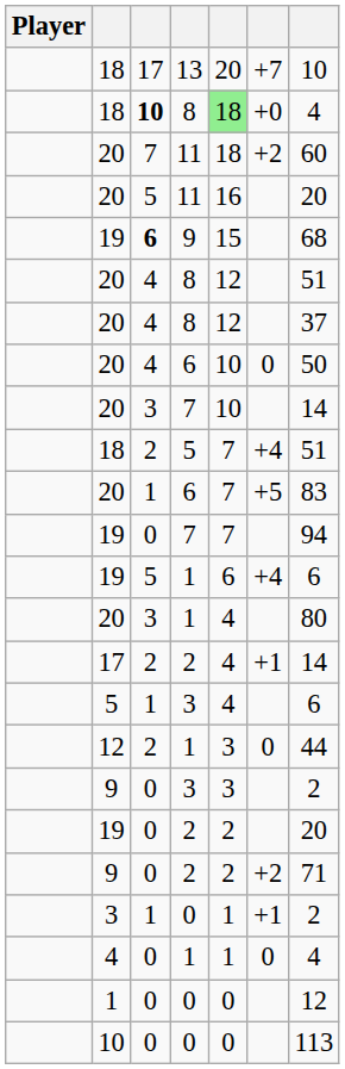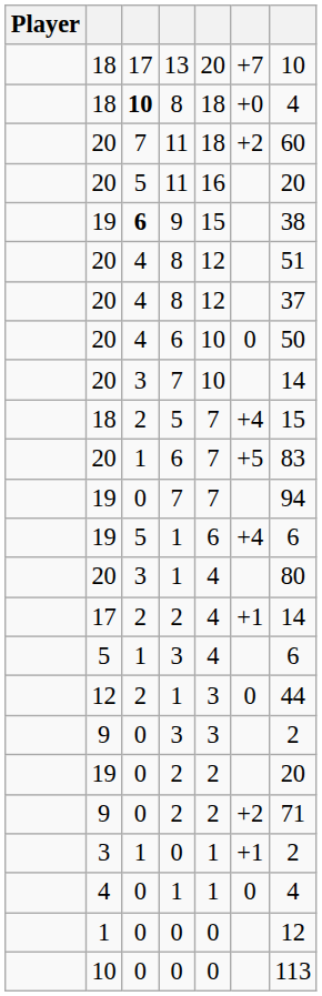18 / 8 | column 5: lightgreen background -> no background
19 / 9 | column 7: 68 -> 38
18 / 5 | column 7: 51 -> 15
